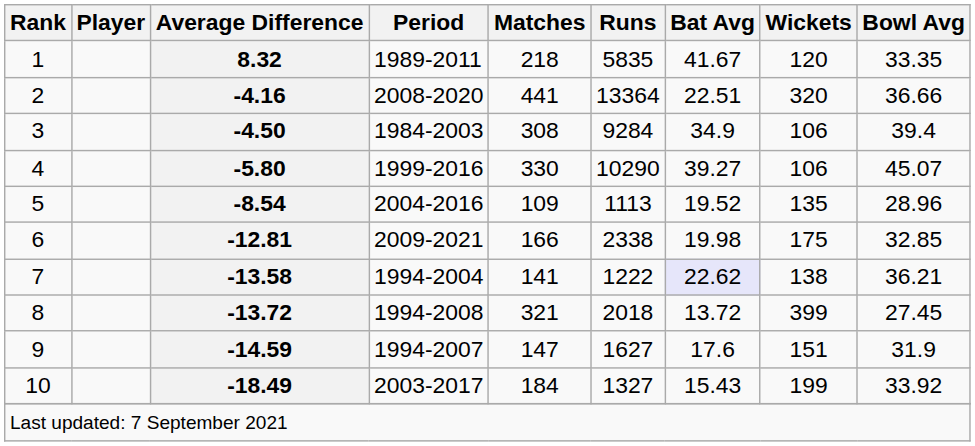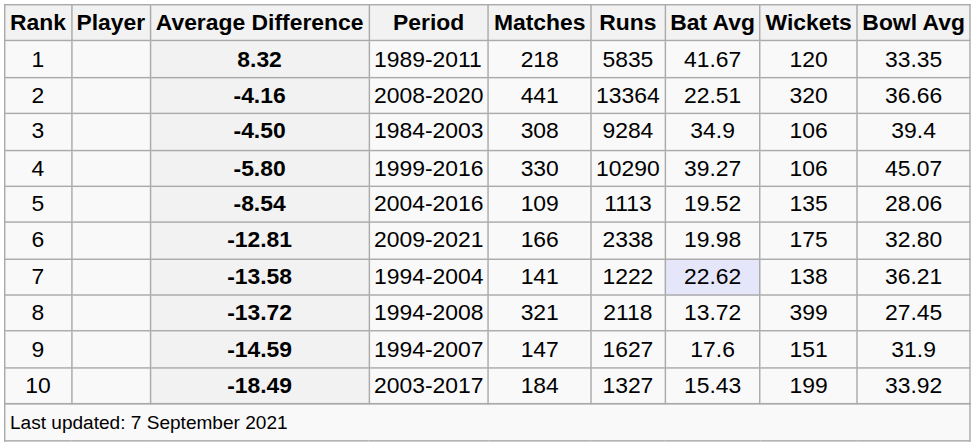-8.54 | Bowl Avg: 28.96 -> 28.06
-12.81 | Bowl Avg: 32.85 -> 32.80
-13.72 | Runs: 2018 -> 2118
